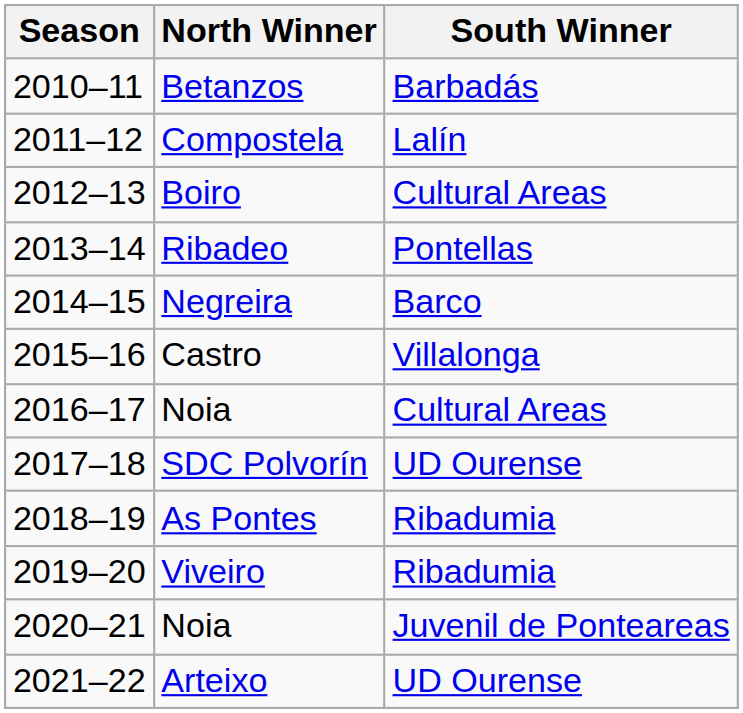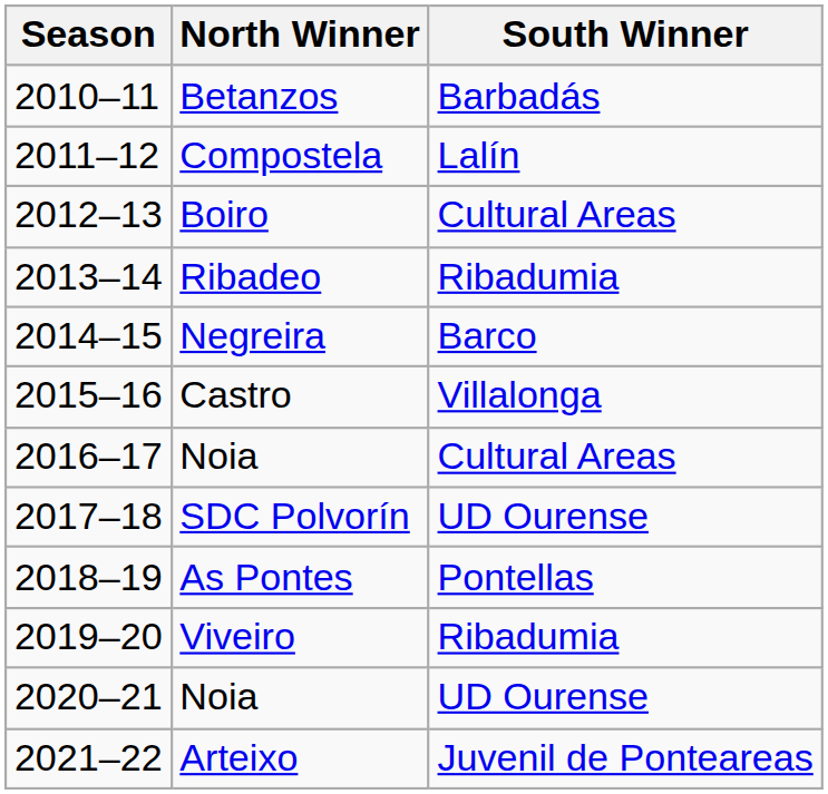Ribadeo | South Winner: Pontellas -> Ribadumia
As Pontes | South Winner: Ribadumia -> Pontellas
2020–21 / Noia | South Winner: Juvenil de Ponteareas -> UD Ourense
Arteixo | South Winner: UD Ourense -> Juvenil de Ponteareas
